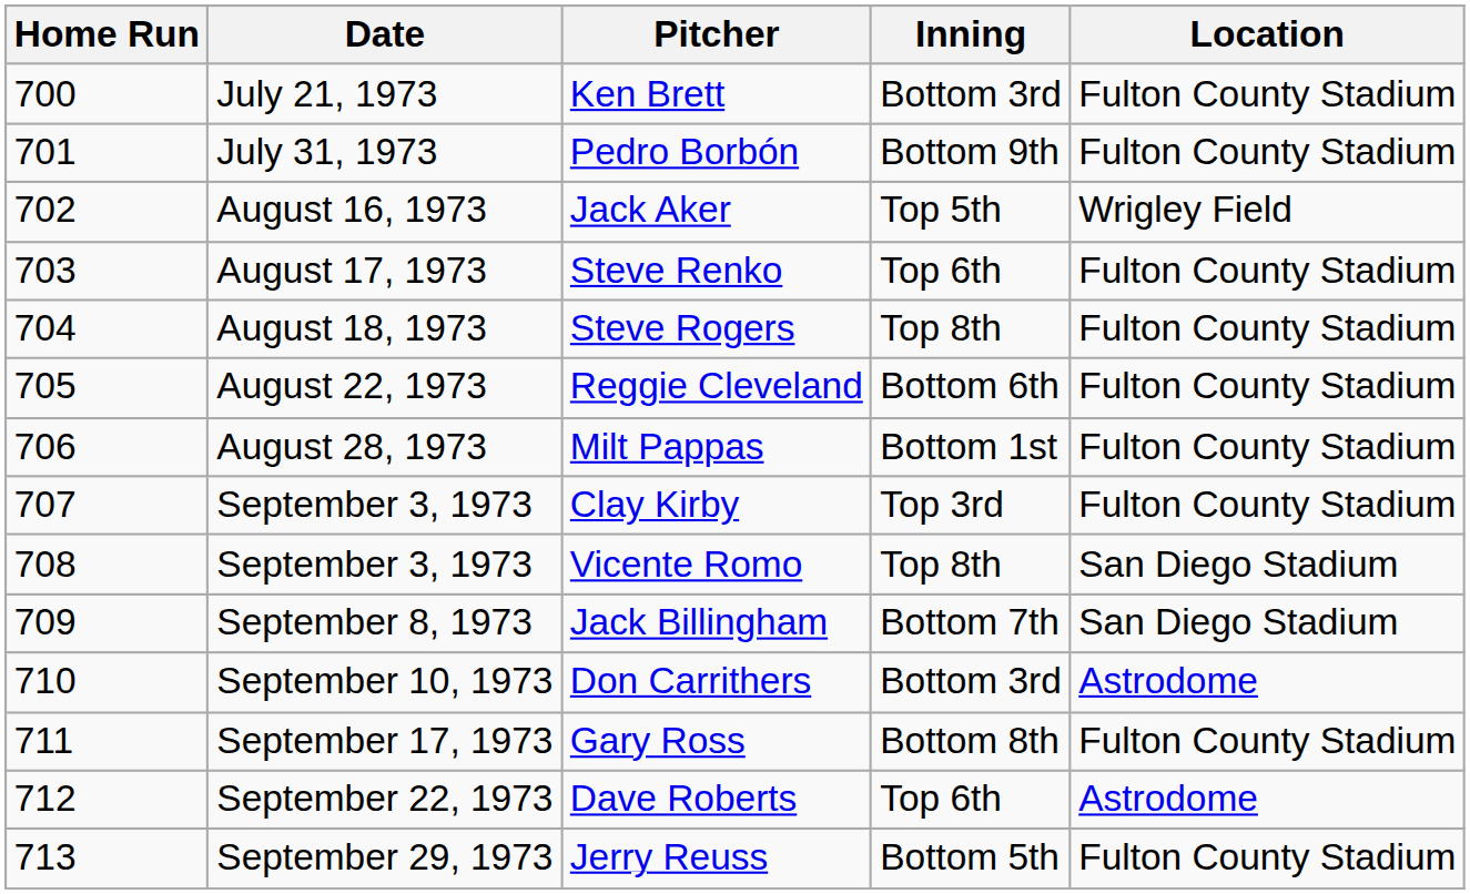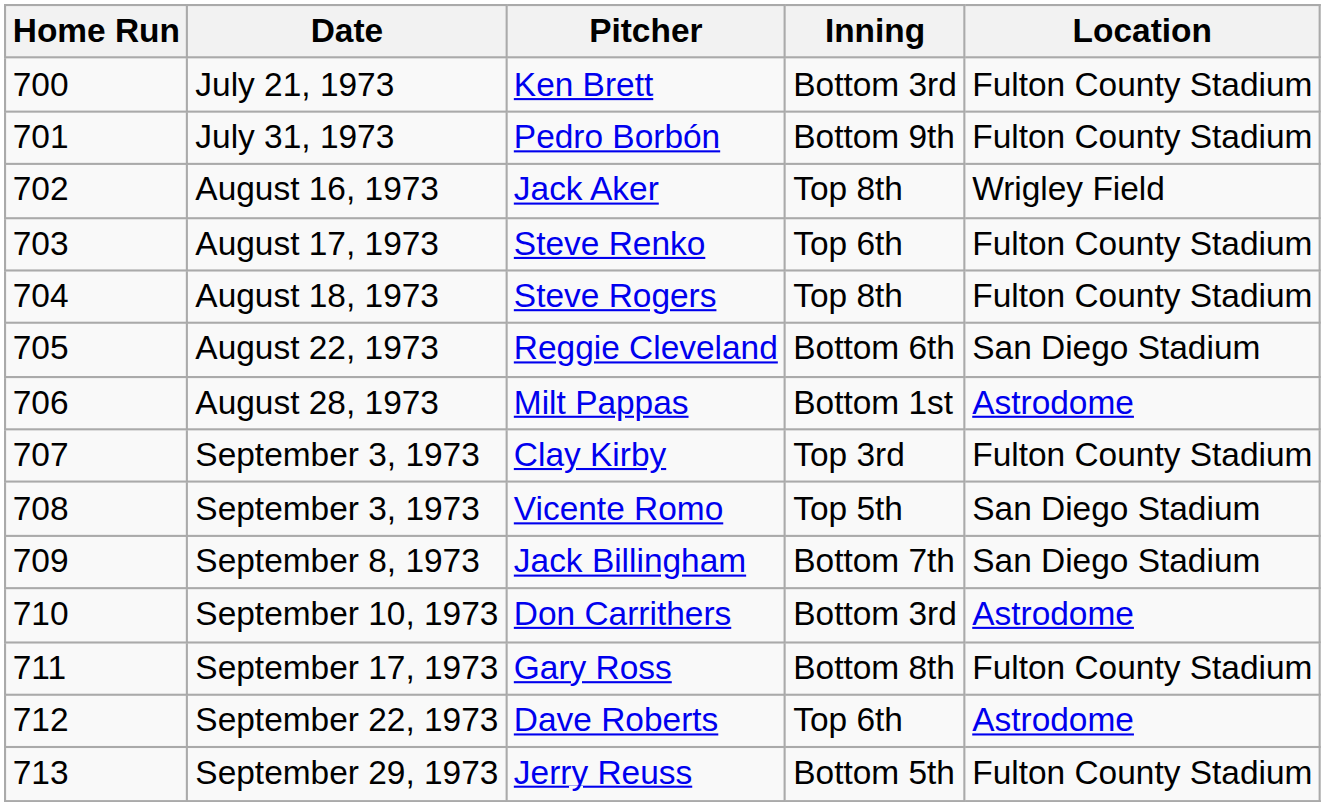Jack Aker | Inning: Top 5th -> Top 8th
Reggie Cleveland | Location: Fulton County Stadium -> San Diego Stadium
Milt Pappas | Location: Fulton County Stadium -> Astrodome
Vicente Romo | Inning: Top 8th -> Top 5th
